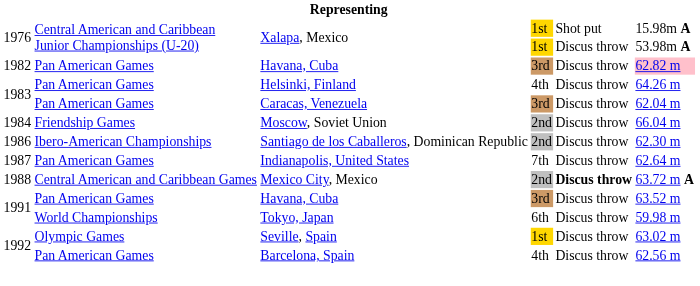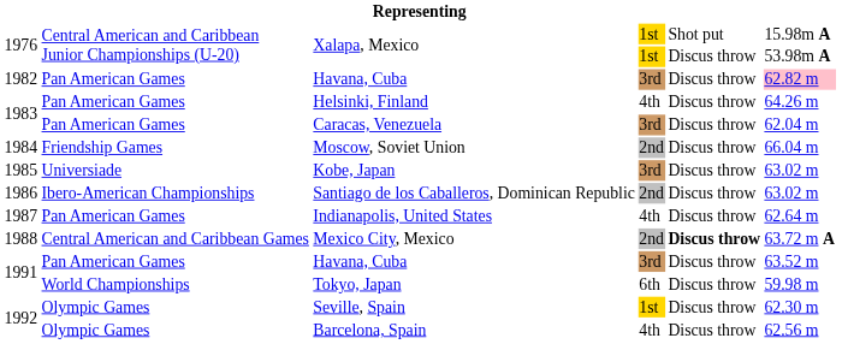+ row: 1985 | Universiade | Kobe, Japan | 3rd | Discus throw | 63.02 m
Santiago de los Caballeros, Dominican Republic | column 6: 62.30 m -> 63.02 m
Indianapolis, United States | column 4: 7th -> 4th
Seville, Spain | column 6: 63.02 m -> 62.30 m
Barcelona, Spain | column 2: Pan American Games -> Olympic Games
